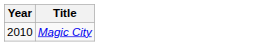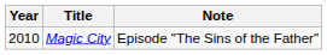+ column: Note | Episode "The Sins of the Father"
